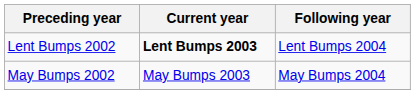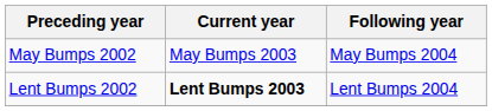rows swapped: Lent Bumps 2002 <-> May Bumps 2002
